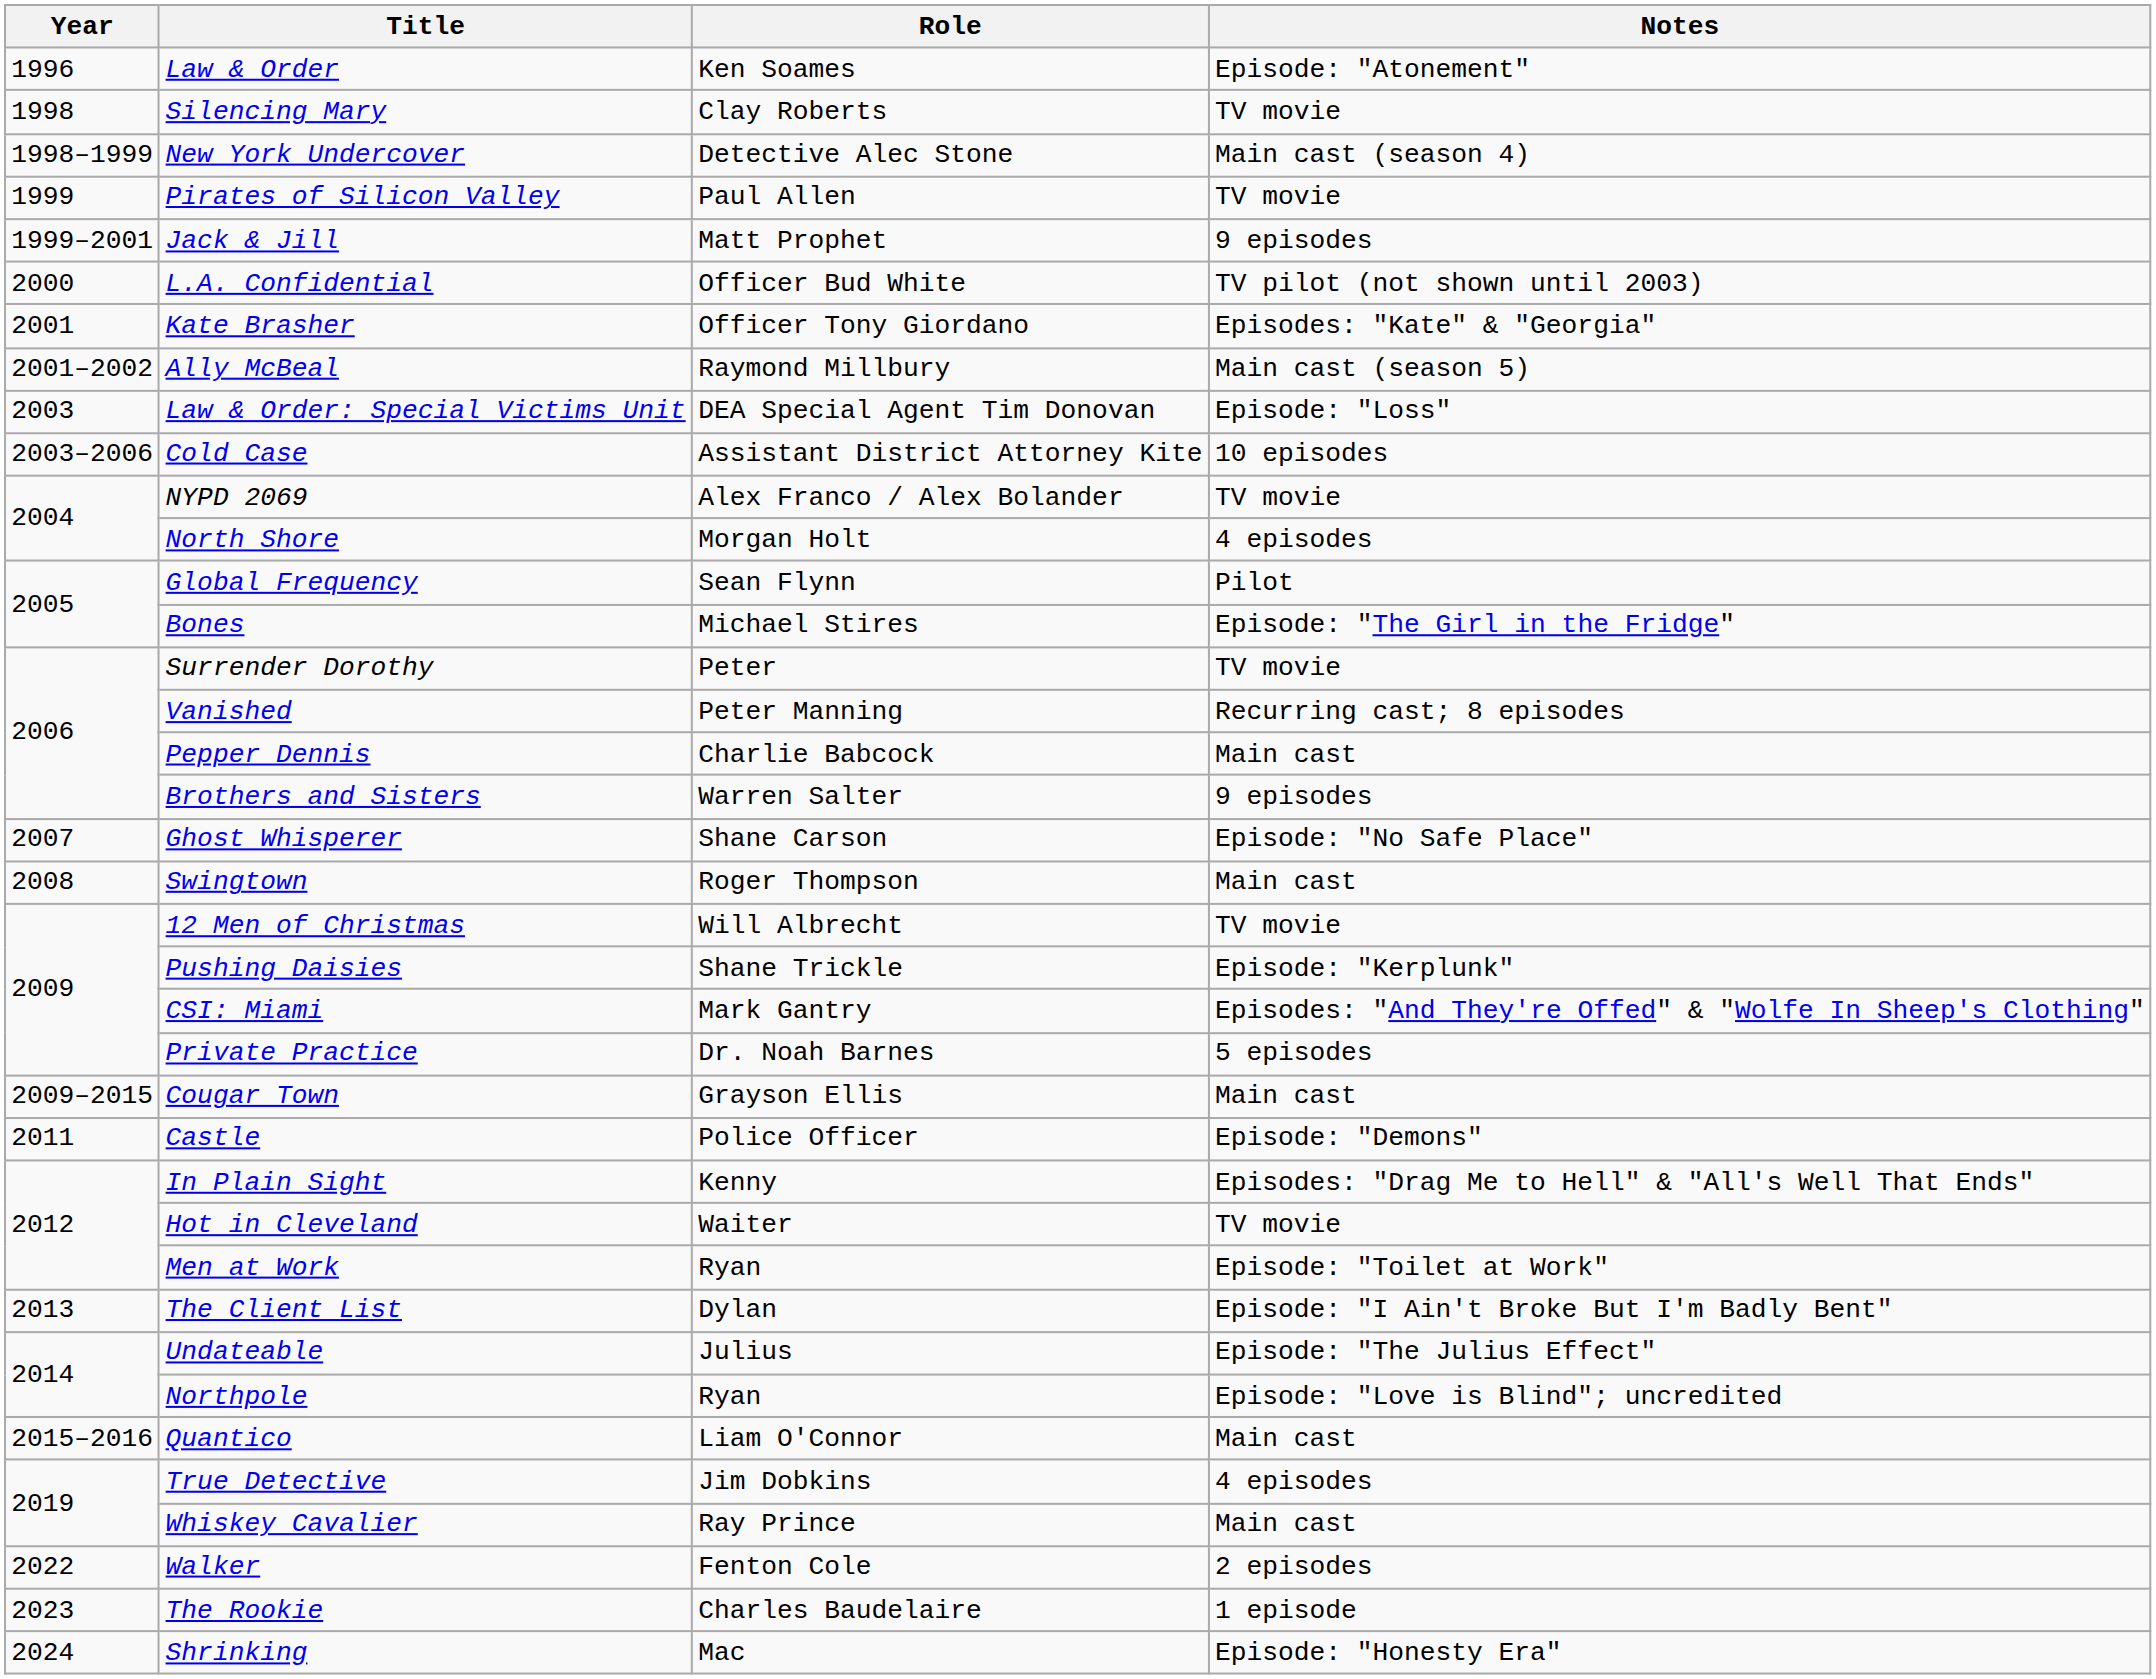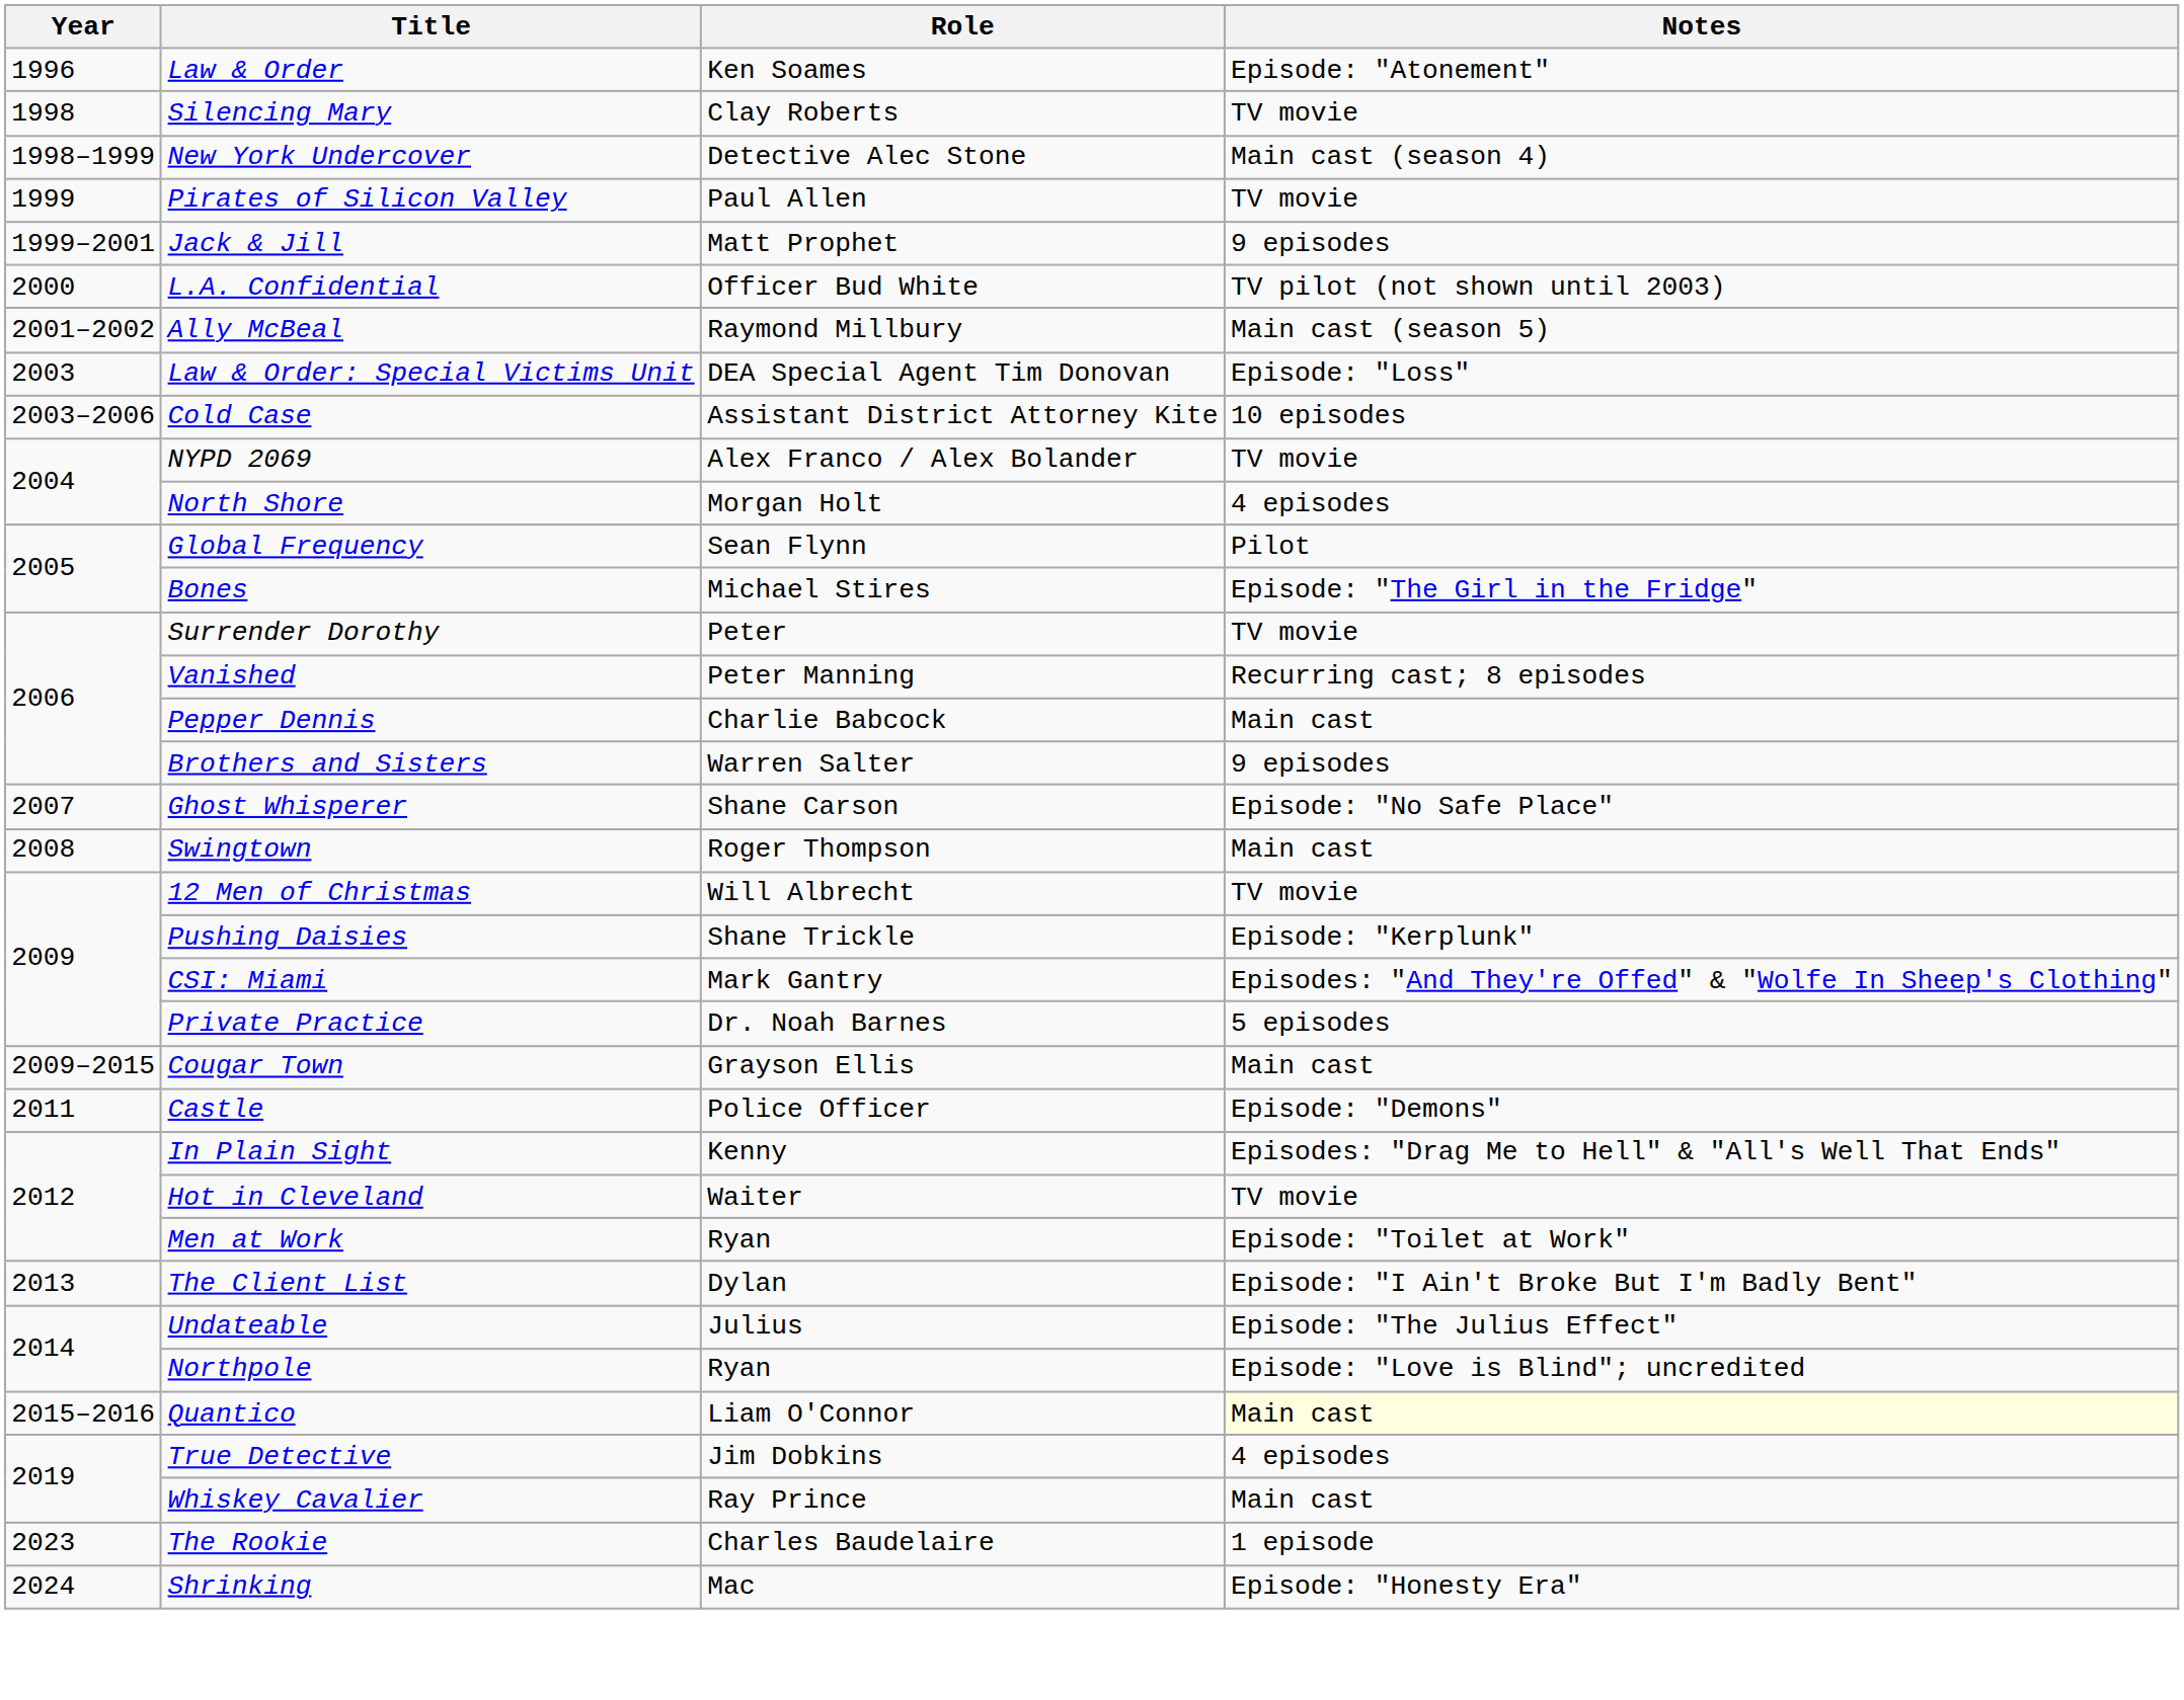- row: 2001 | Kate Brasher | Officer Tony Giordano | Episodes: "Kate" & "Georgia"
Quantico | Notes: no background -> lightyellow background
- row: 2022 | Walker | Fenton Cole | 2 episodes
